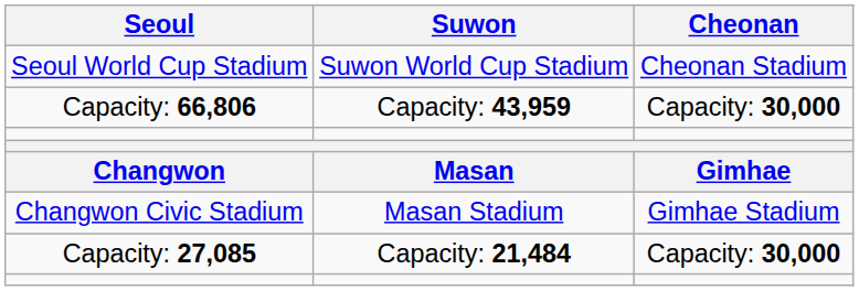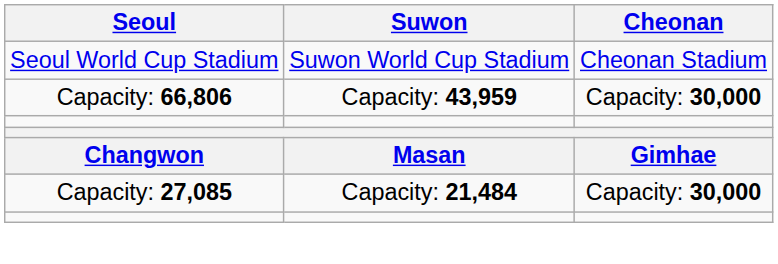- row: Changwon Civic Stadium | Masan Stadium | Gimhae Stadium
